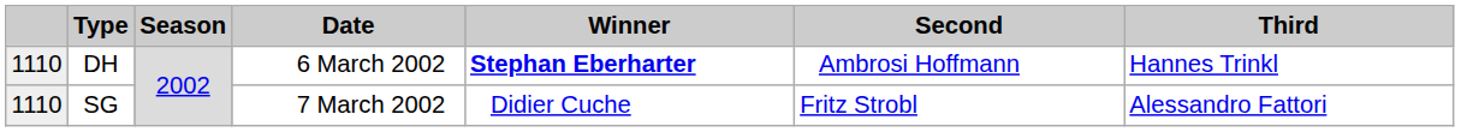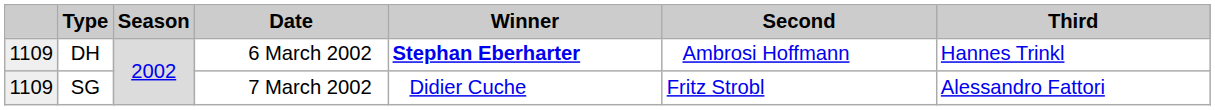DH | column 1: 1110 -> 1109
SG | column 1: 1110 -> 1109
